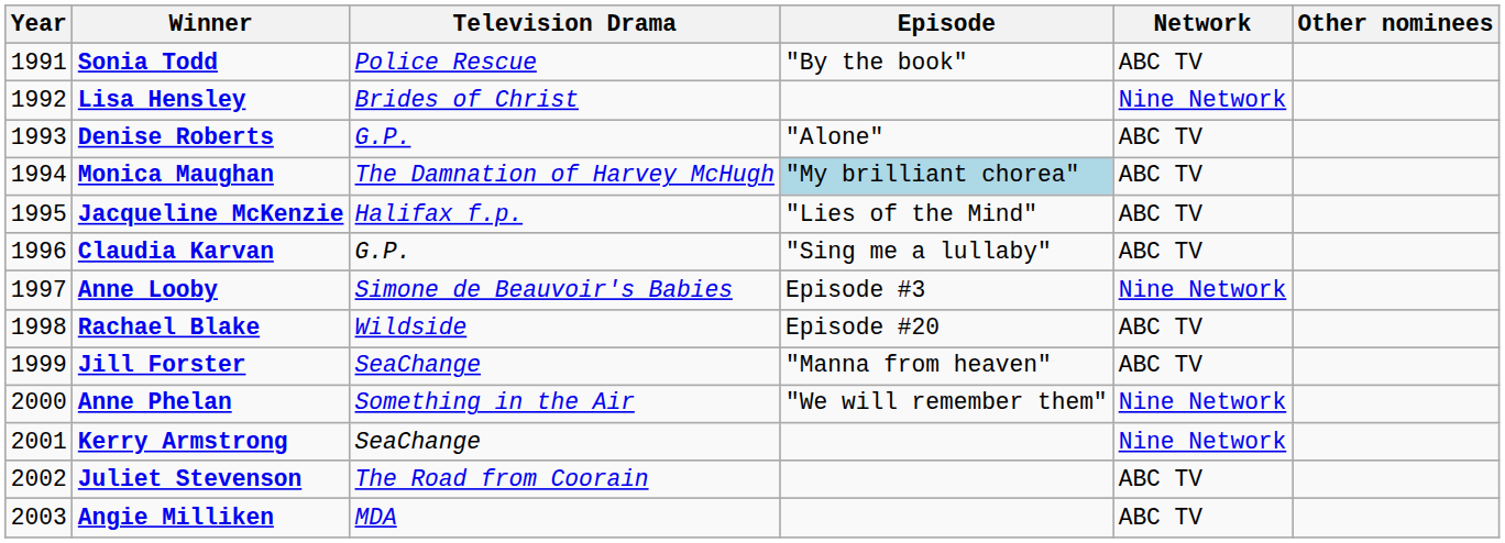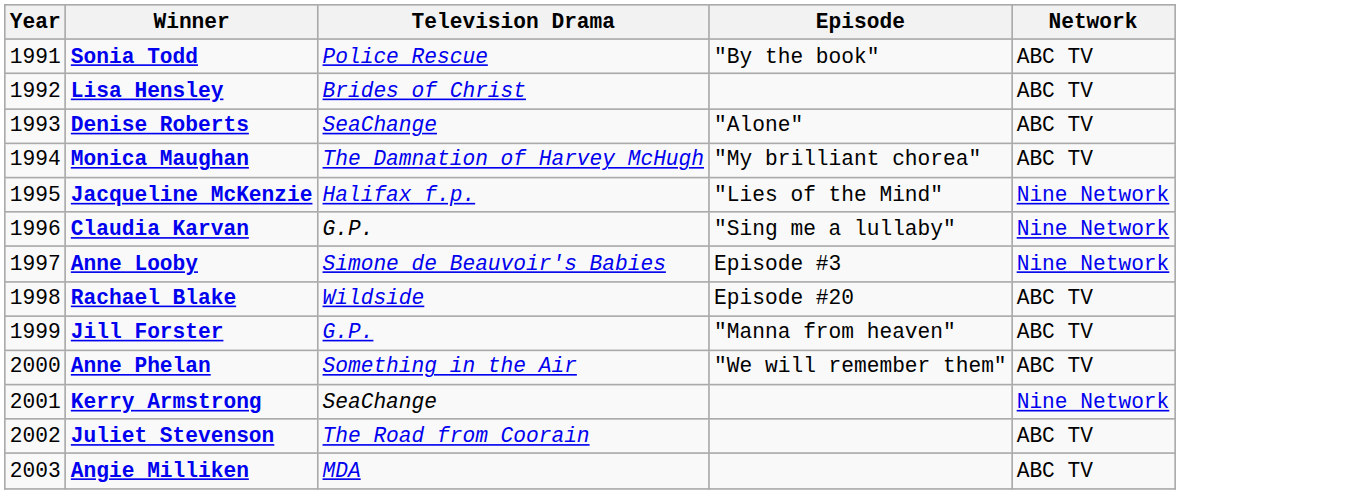- column: Other nominees
Lisa Hensley | Network: Nine Network -> ABC TV
Denise Roberts | Television Drama: G.P. -> SeaChange
Monica Maughan | Episode: lightblue background -> no background
Jacqueline McKenzie | Network: ABC TV -> Nine Network
Claudia Karvan | Network: ABC TV -> Nine Network
Jill Forster | Television Drama: SeaChange -> G.P.
Anne Phelan | Network: Nine Network -> ABC TV
